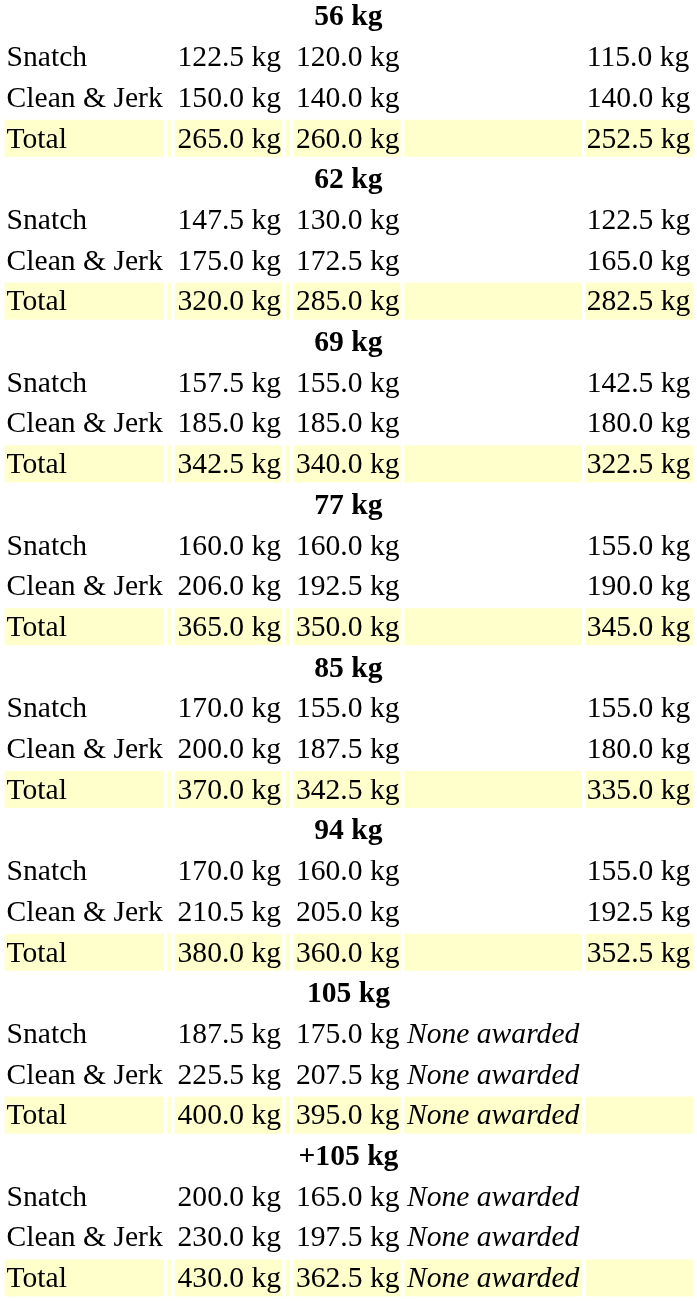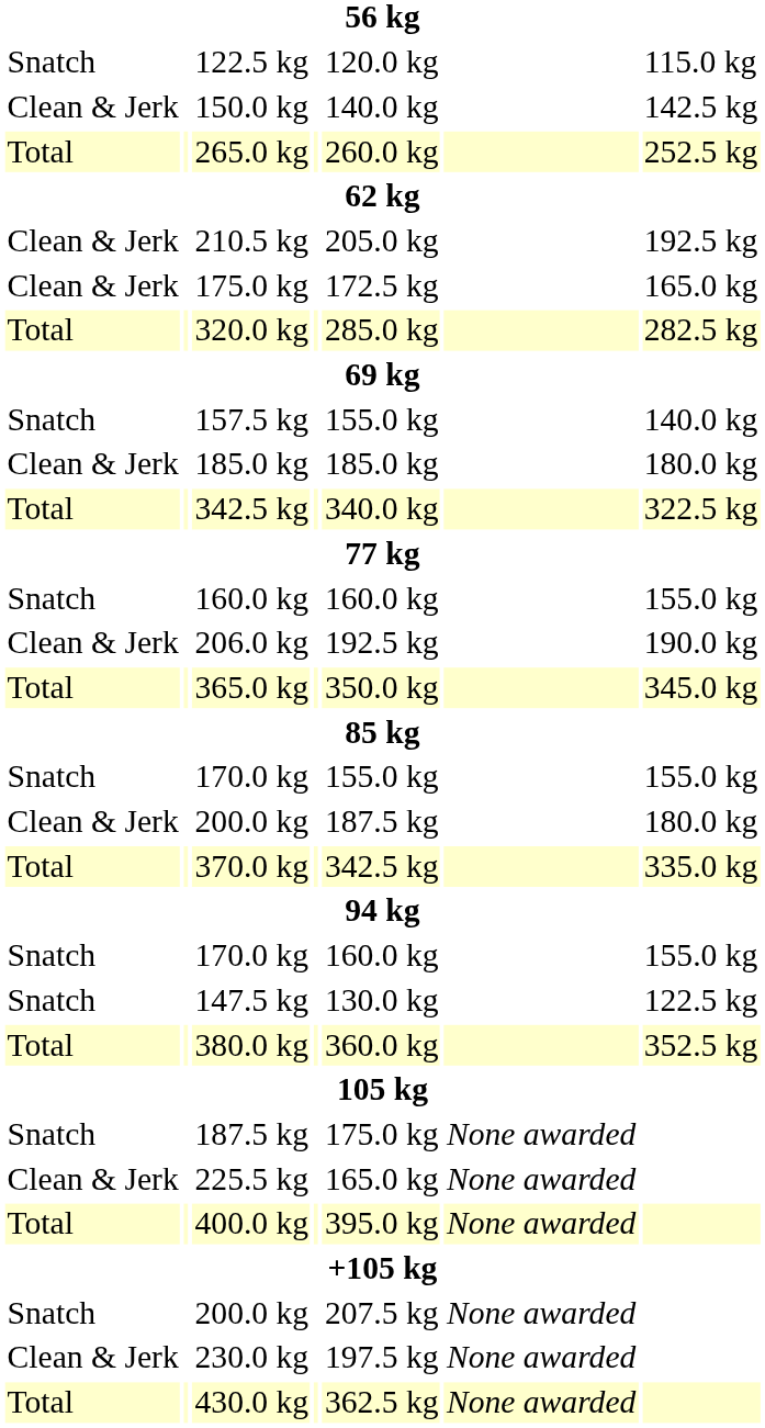150.0 kg | column 7: 140.0 kg -> 142.5 kg
rows swapped: 147.5 kg <-> 210.5 kg
157.5 kg | column 7: 142.5 kg -> 140.0 kg
225.5 kg | column 5: 207.5 kg -> 165.0 kg
Snatch / 200.0 kg | column 5: 165.0 kg -> 207.5 kg
